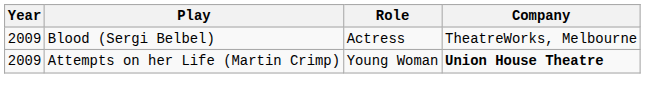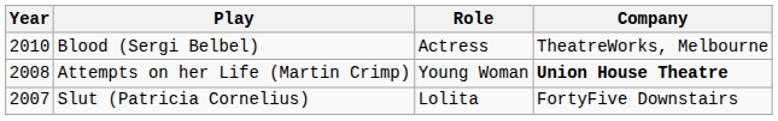Blood (Sergi Belbel) | Year: 2009 -> 2010
Attempts on her Life (Martin Crimp) | Year: 2009 -> 2008
+ row: 2007 | Slut (Patricia Cornelius) | Lolita | FortyFive Downstairs
